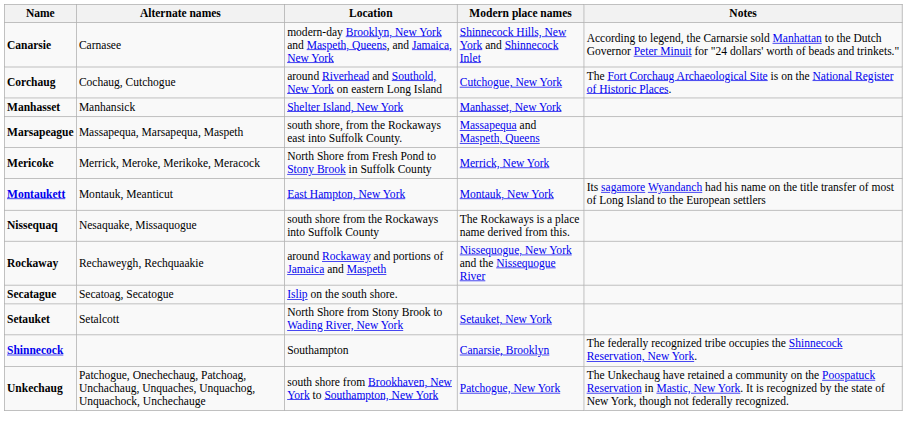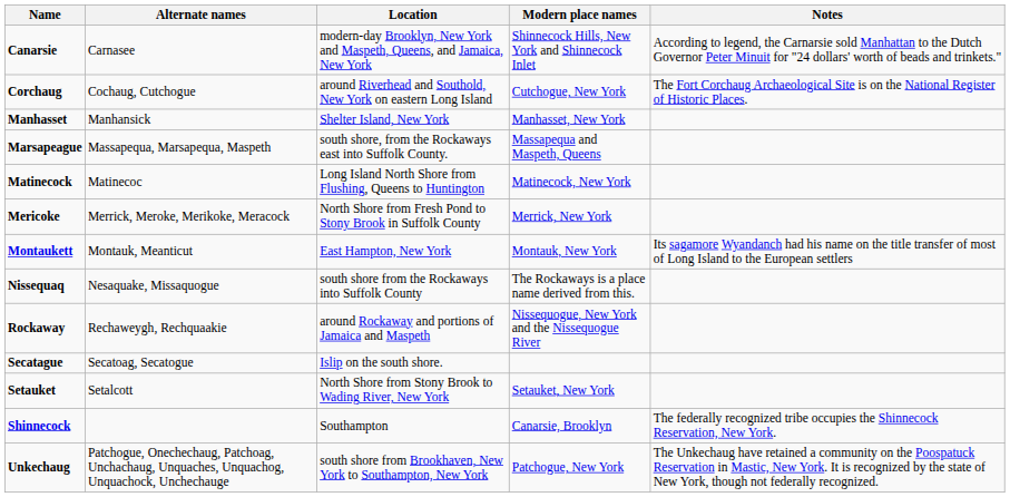+ row: Matinecock | Matinecoc | Long Island North Shore from Flushing, Queens to Huntington | Matinecock, New York
